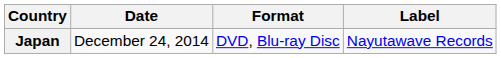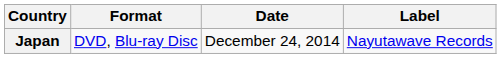columns swapped: Date <-> Format
